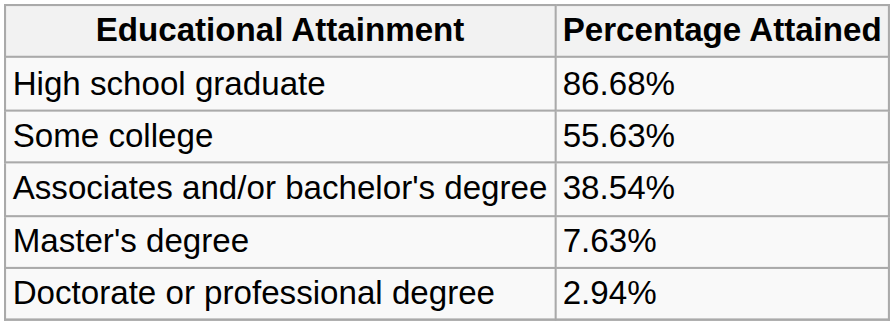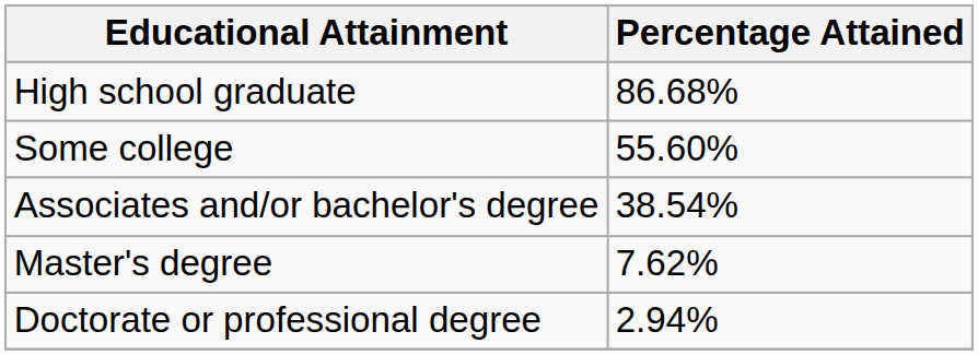Some college | Percentage Attained: 55.63% -> 55.60%
Master's degree | Percentage Attained: 7.63% -> 7.62%
